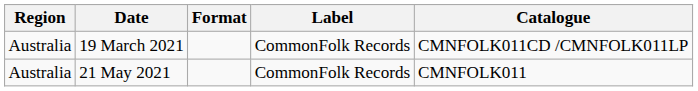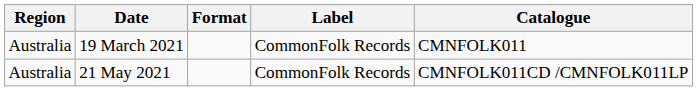19 March 2021 | Catalogue: CMNFOLK011CD /CMNFOLK011LP -> CMNFOLK011
21 May 2021 | Catalogue: CMNFOLK011 -> CMNFOLK011CD /CMNFOLK011LP
